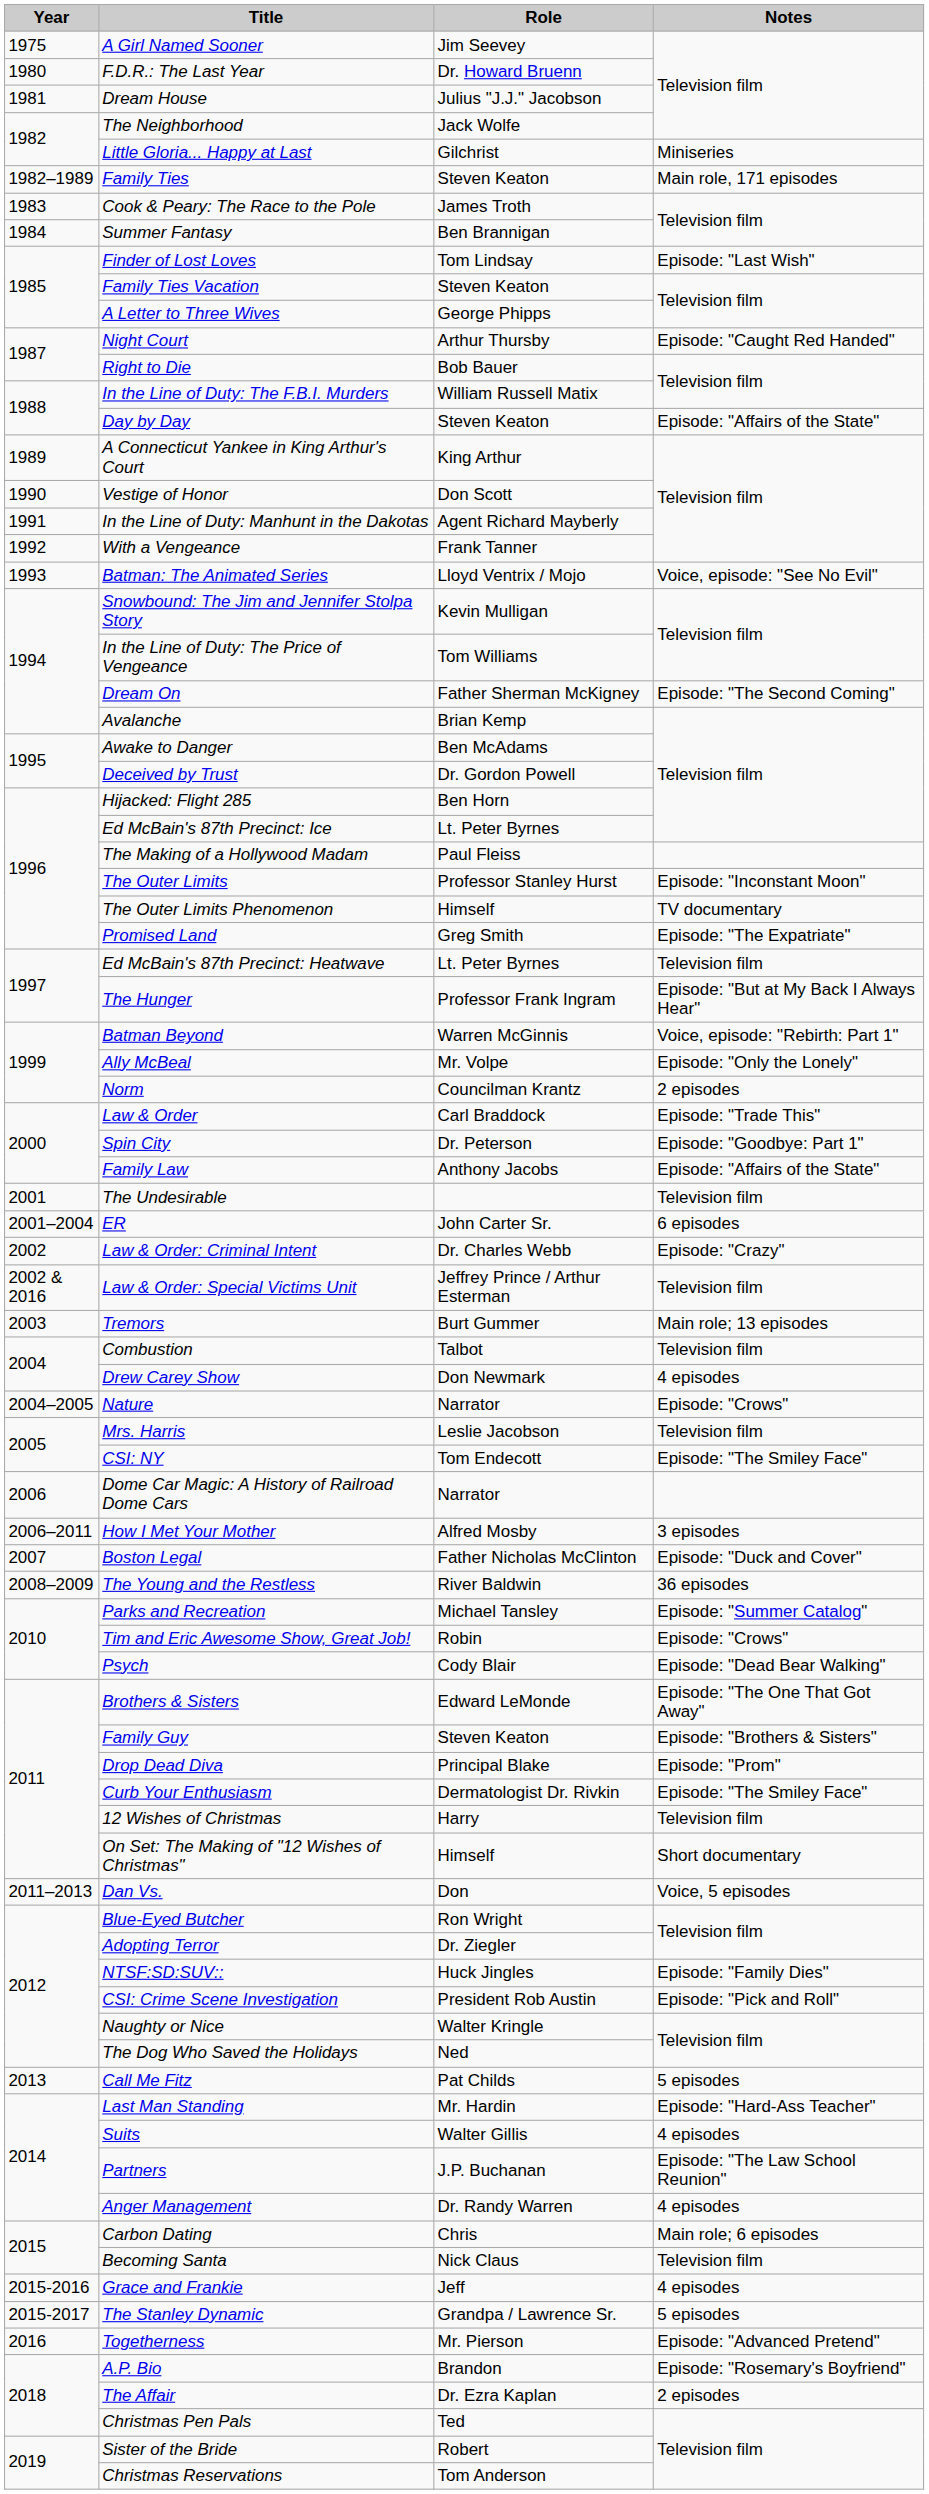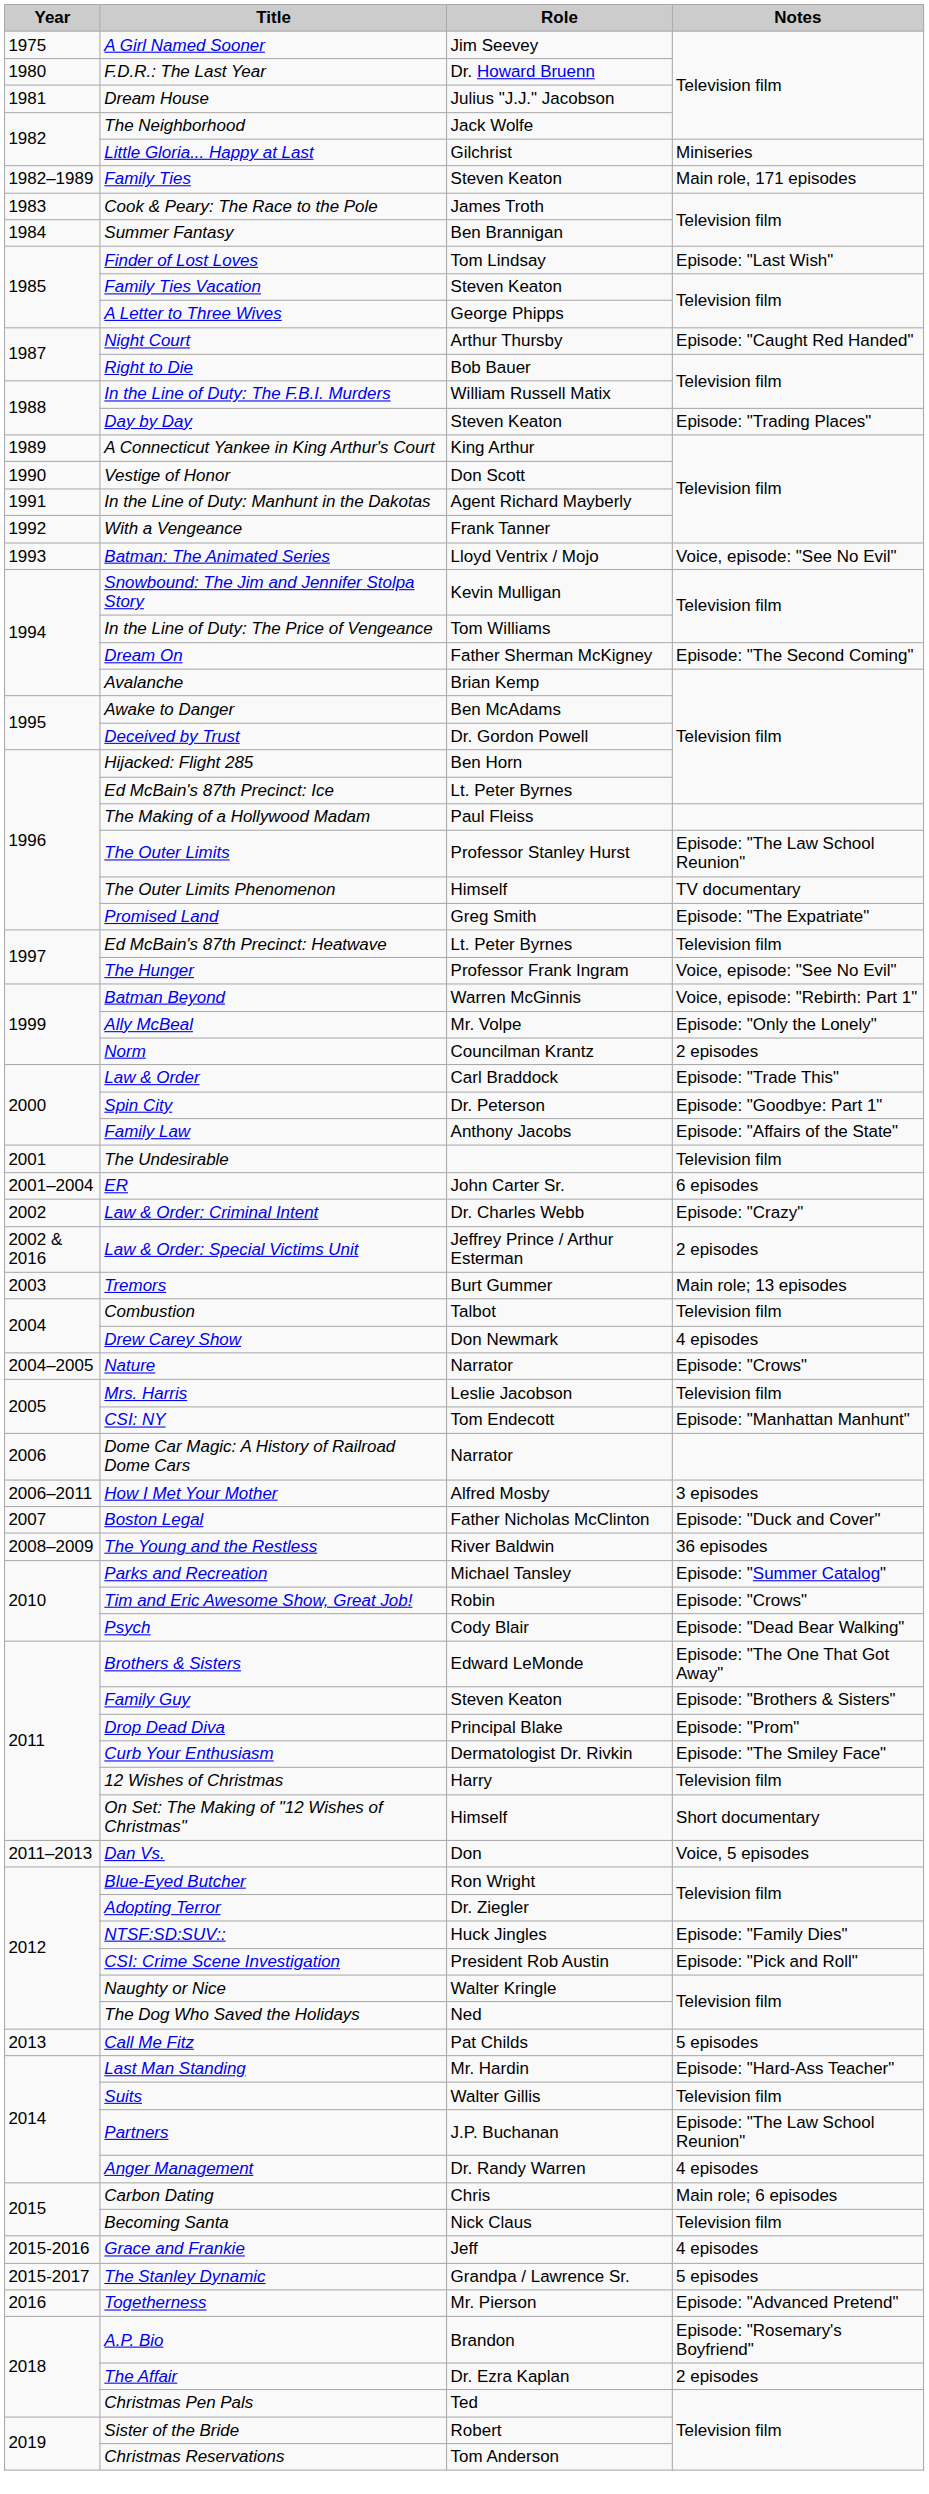Day by Day | Notes: Episode: "Affairs of the State" -> Episode: "Trading Places"
The Outer Limits | Notes: Episode: "Inconstant Moon" -> Episode: "The Law School Reunion"
The Hunger | Notes: Episode: "But at My Back I Always Hear" -> Voice, episode: "See No Evil"
Law & Order: Special Victims Unit | Notes: Television film -> 2 episodes
CSI: NY | Notes: Episode: "The Smiley Face" -> Episode: "Manhattan Manhunt"
Suits | Notes: 4 episodes -> Television film
